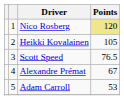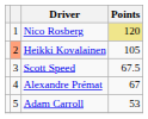Heikki Kovalainen | column 2: no background -> lightsalmon background
Scott Speed | Points: 76.5 -> 67.5
